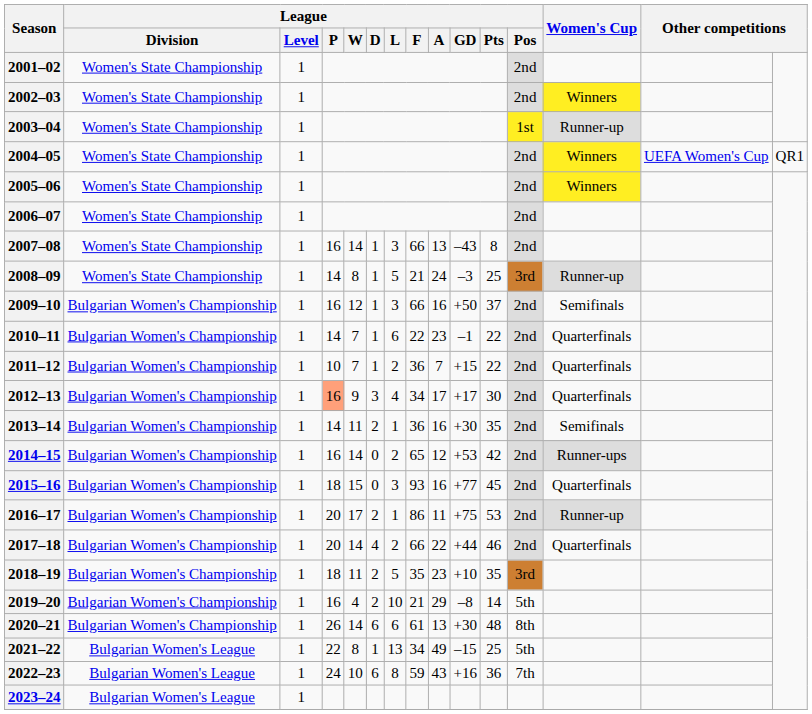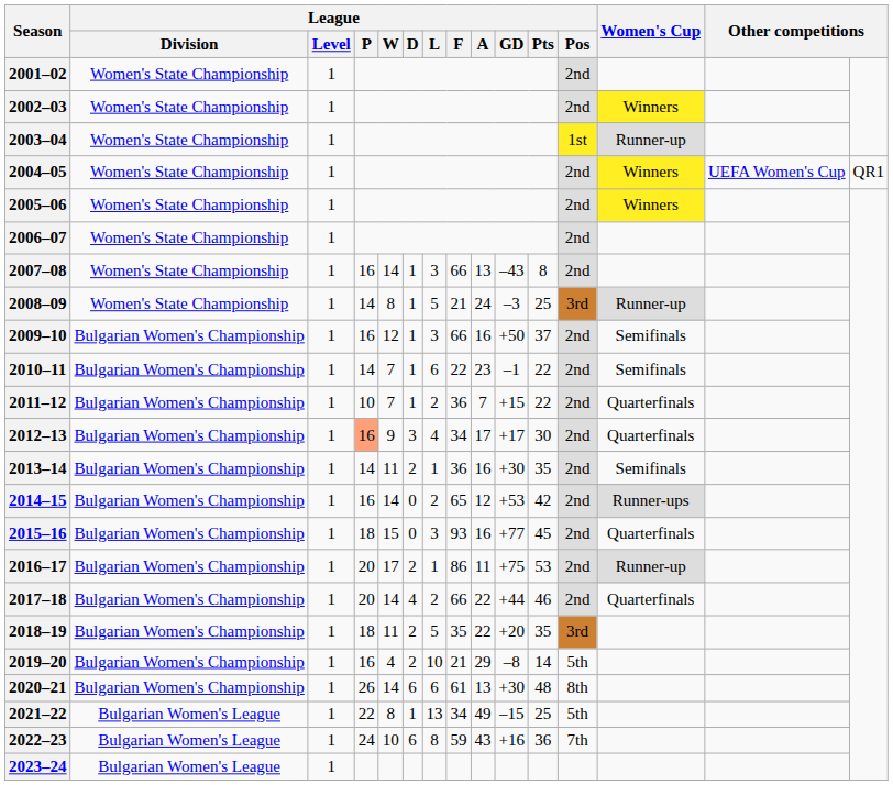2010–11 | Women's Cup: Quarterfinals -> Semifinals
2018–19 | League / A: 23 -> 22
2018–19 | League / GD: +10 -> +20
